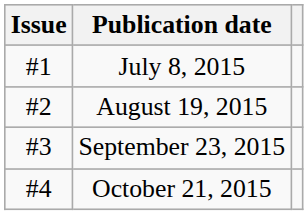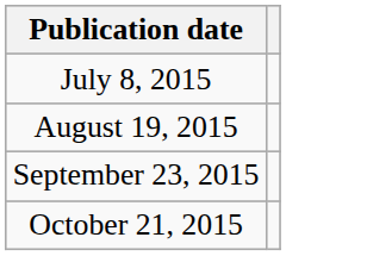- column: Issue | #1 | #2 | #3 | #4
